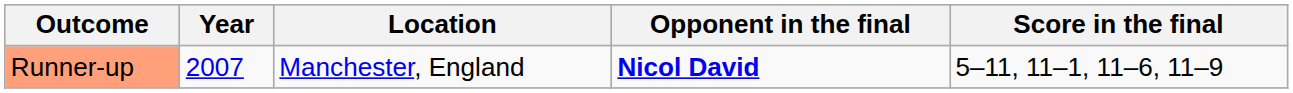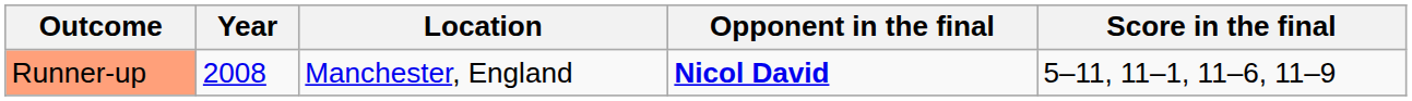Runner-up | Year: 2007 -> 2008
